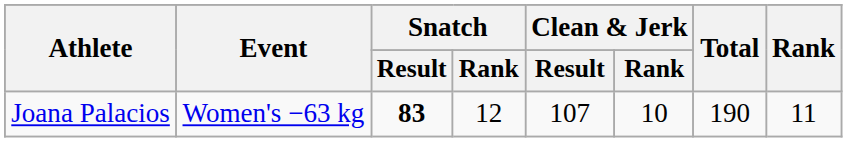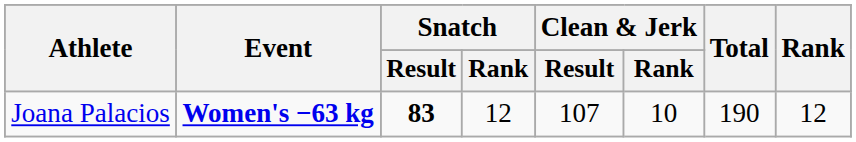Joana Palacios | Event: normal -> bold
Joana Palacios | Rank: 11 -> 12
